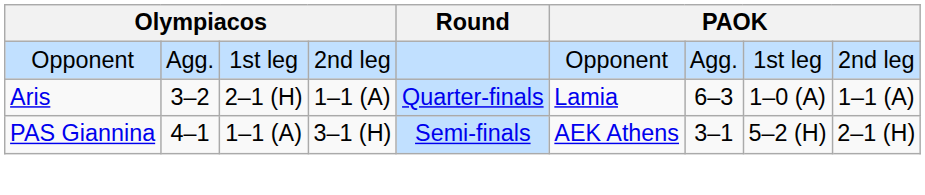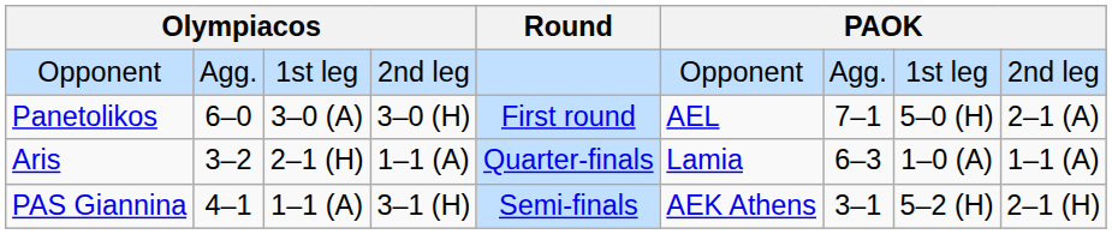+ row: Panetolikos | 6–0 | 3–0 (A) | 3–0 (H) | First round | AEL | 7–1 | 5–0 (H) | 2–1 (A)
